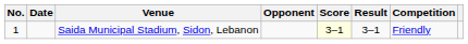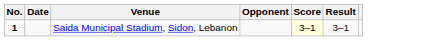- column: Competition | Friendly
Saida Municipal Stadium, Sidon, Lebanon | No.: normal -> bold
